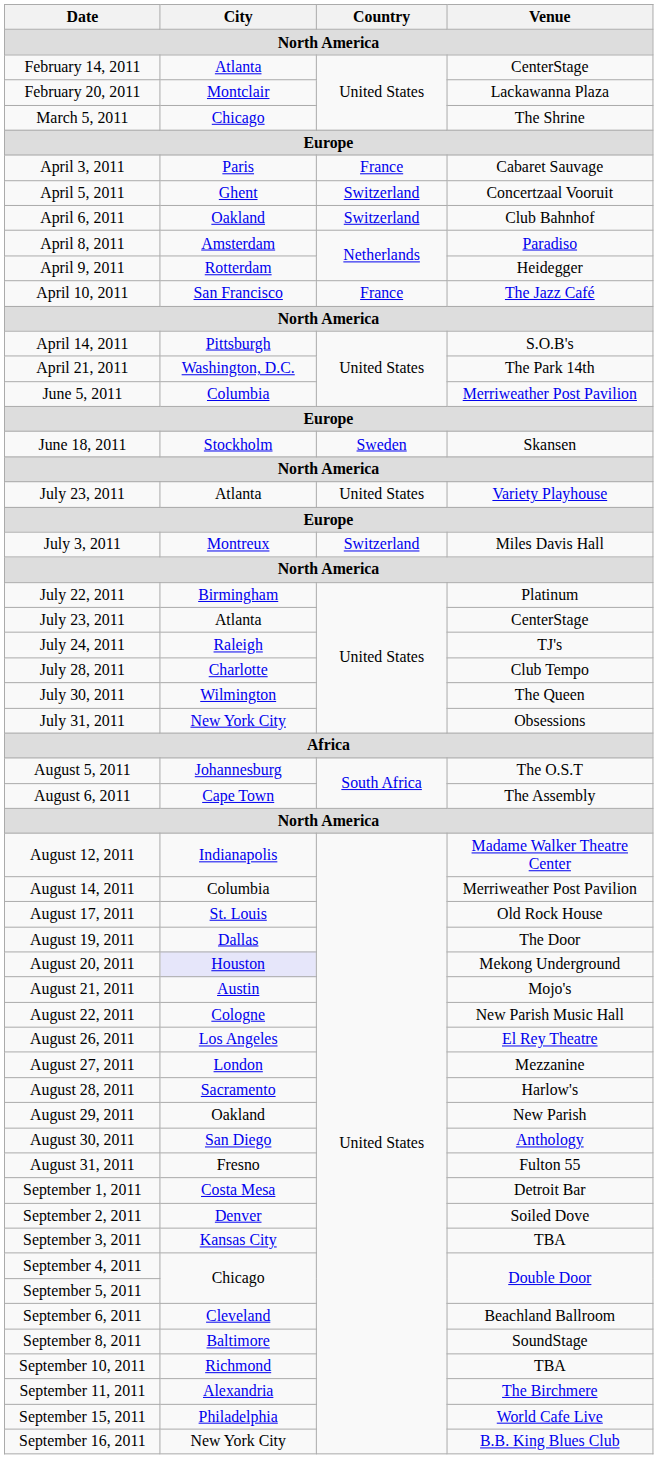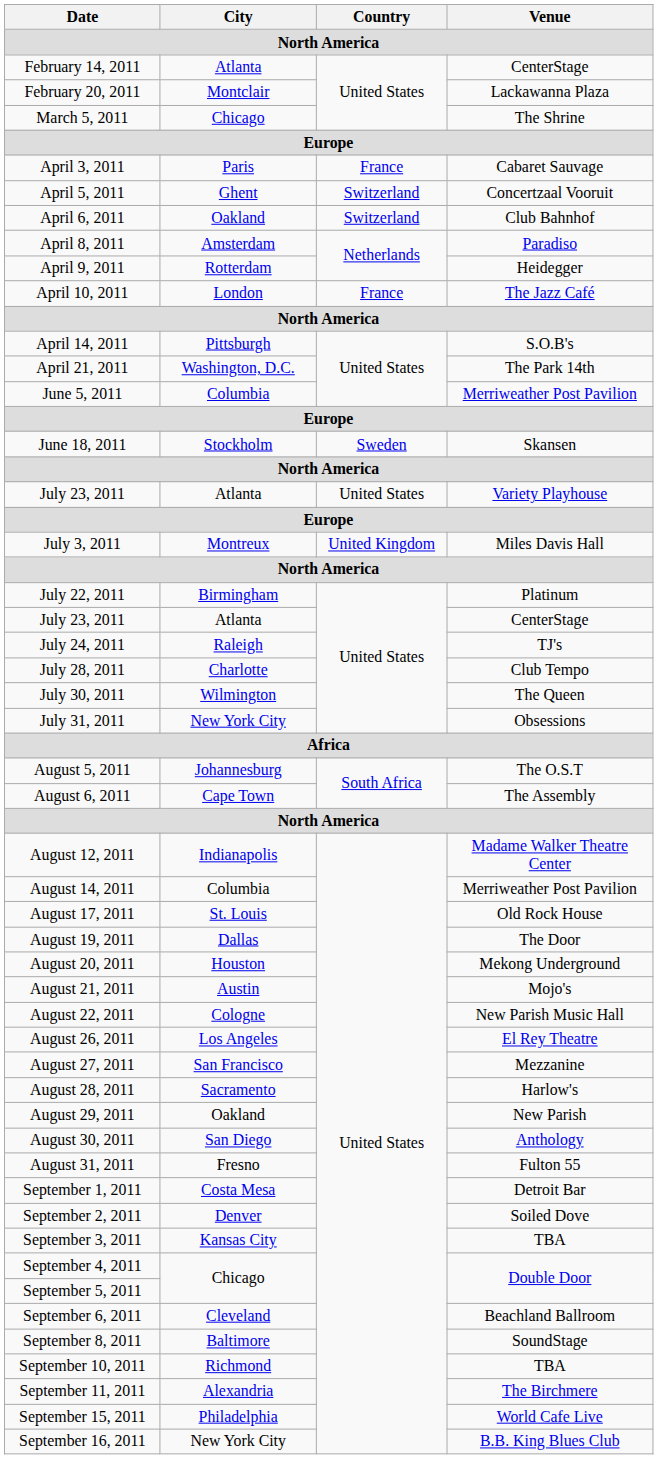April 10, 2011 | City: San Francisco -> London
July 3, 2011 | Country: Switzerland -> United Kingdom
August 20, 2011 | City: lavender background -> no background
August 27, 2011 | City: London -> San Francisco
